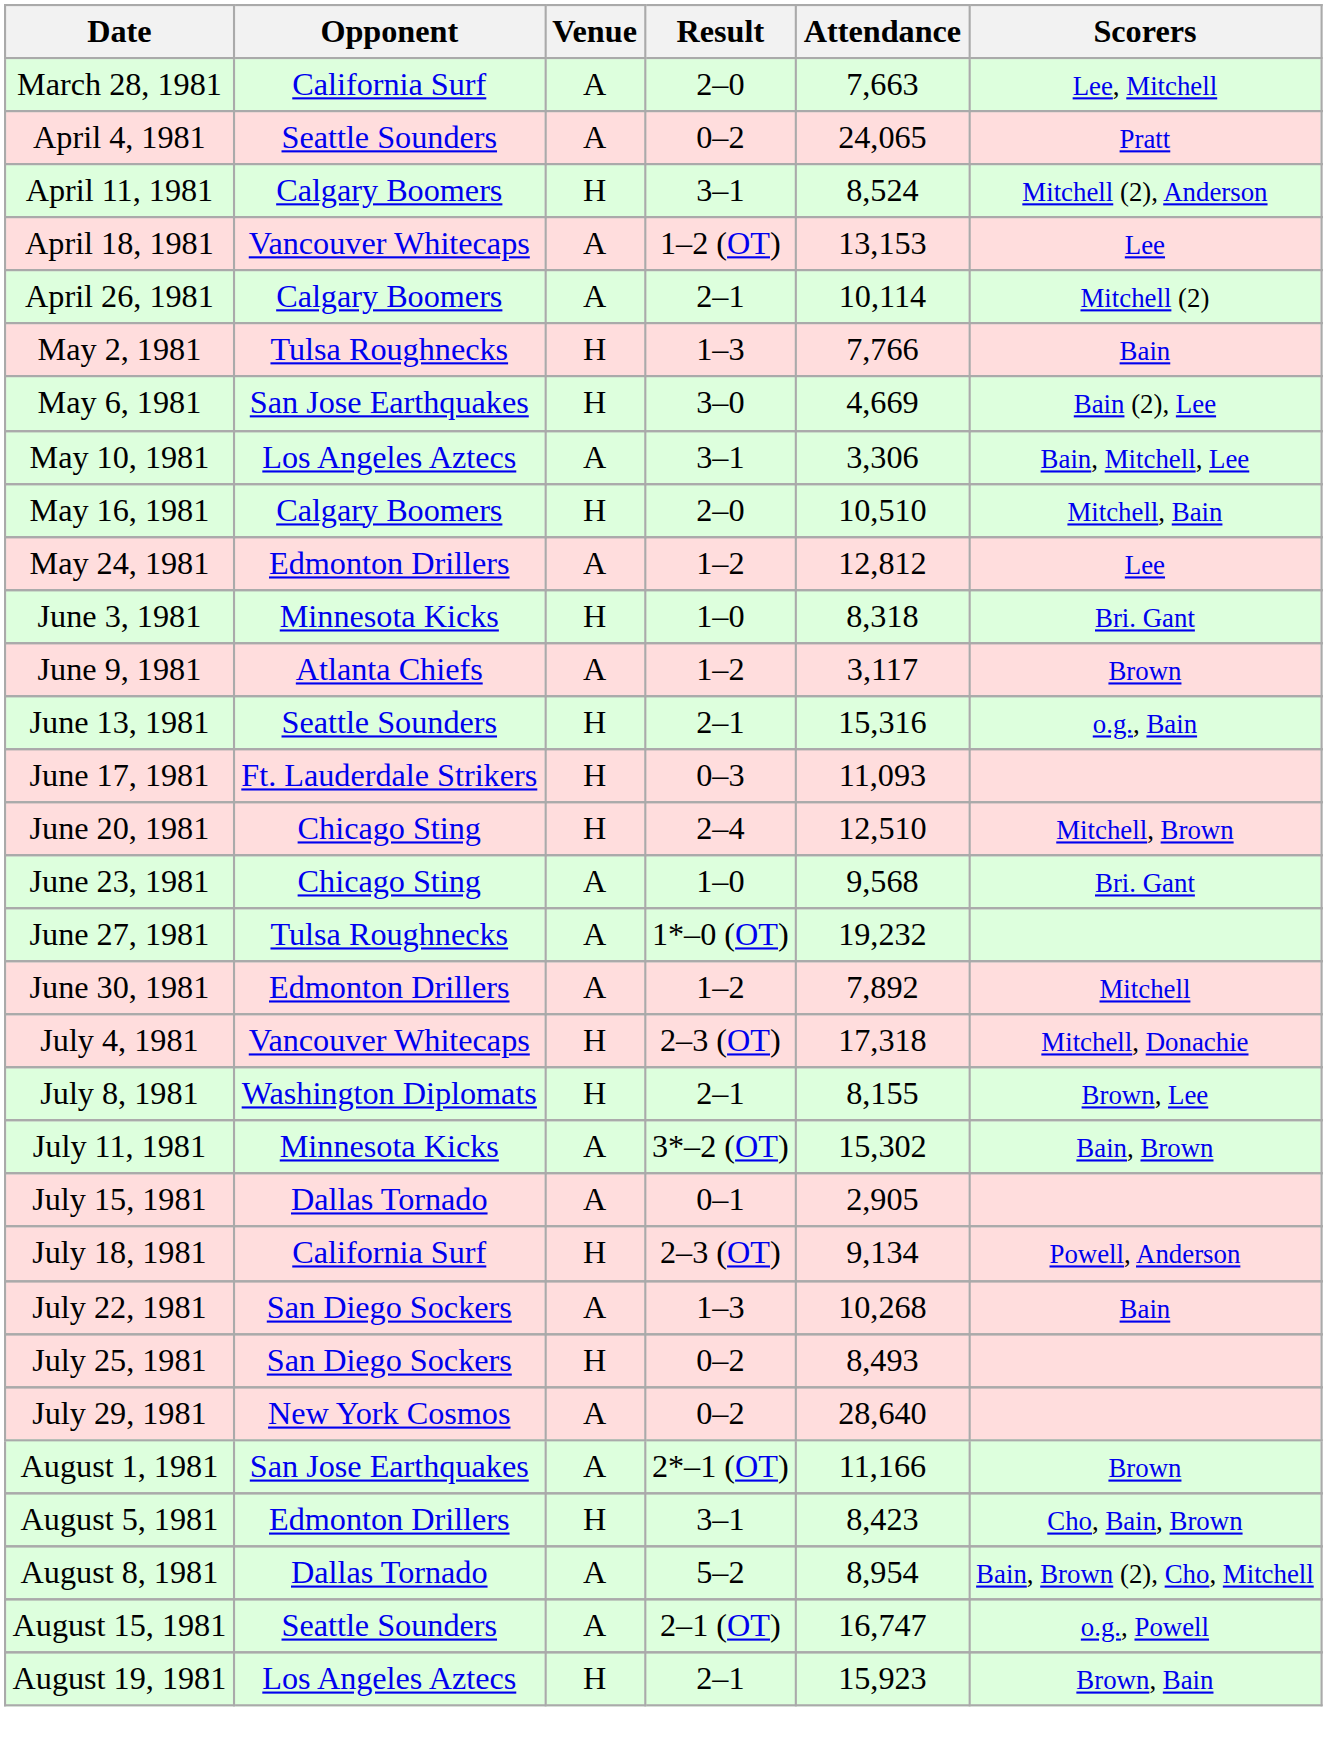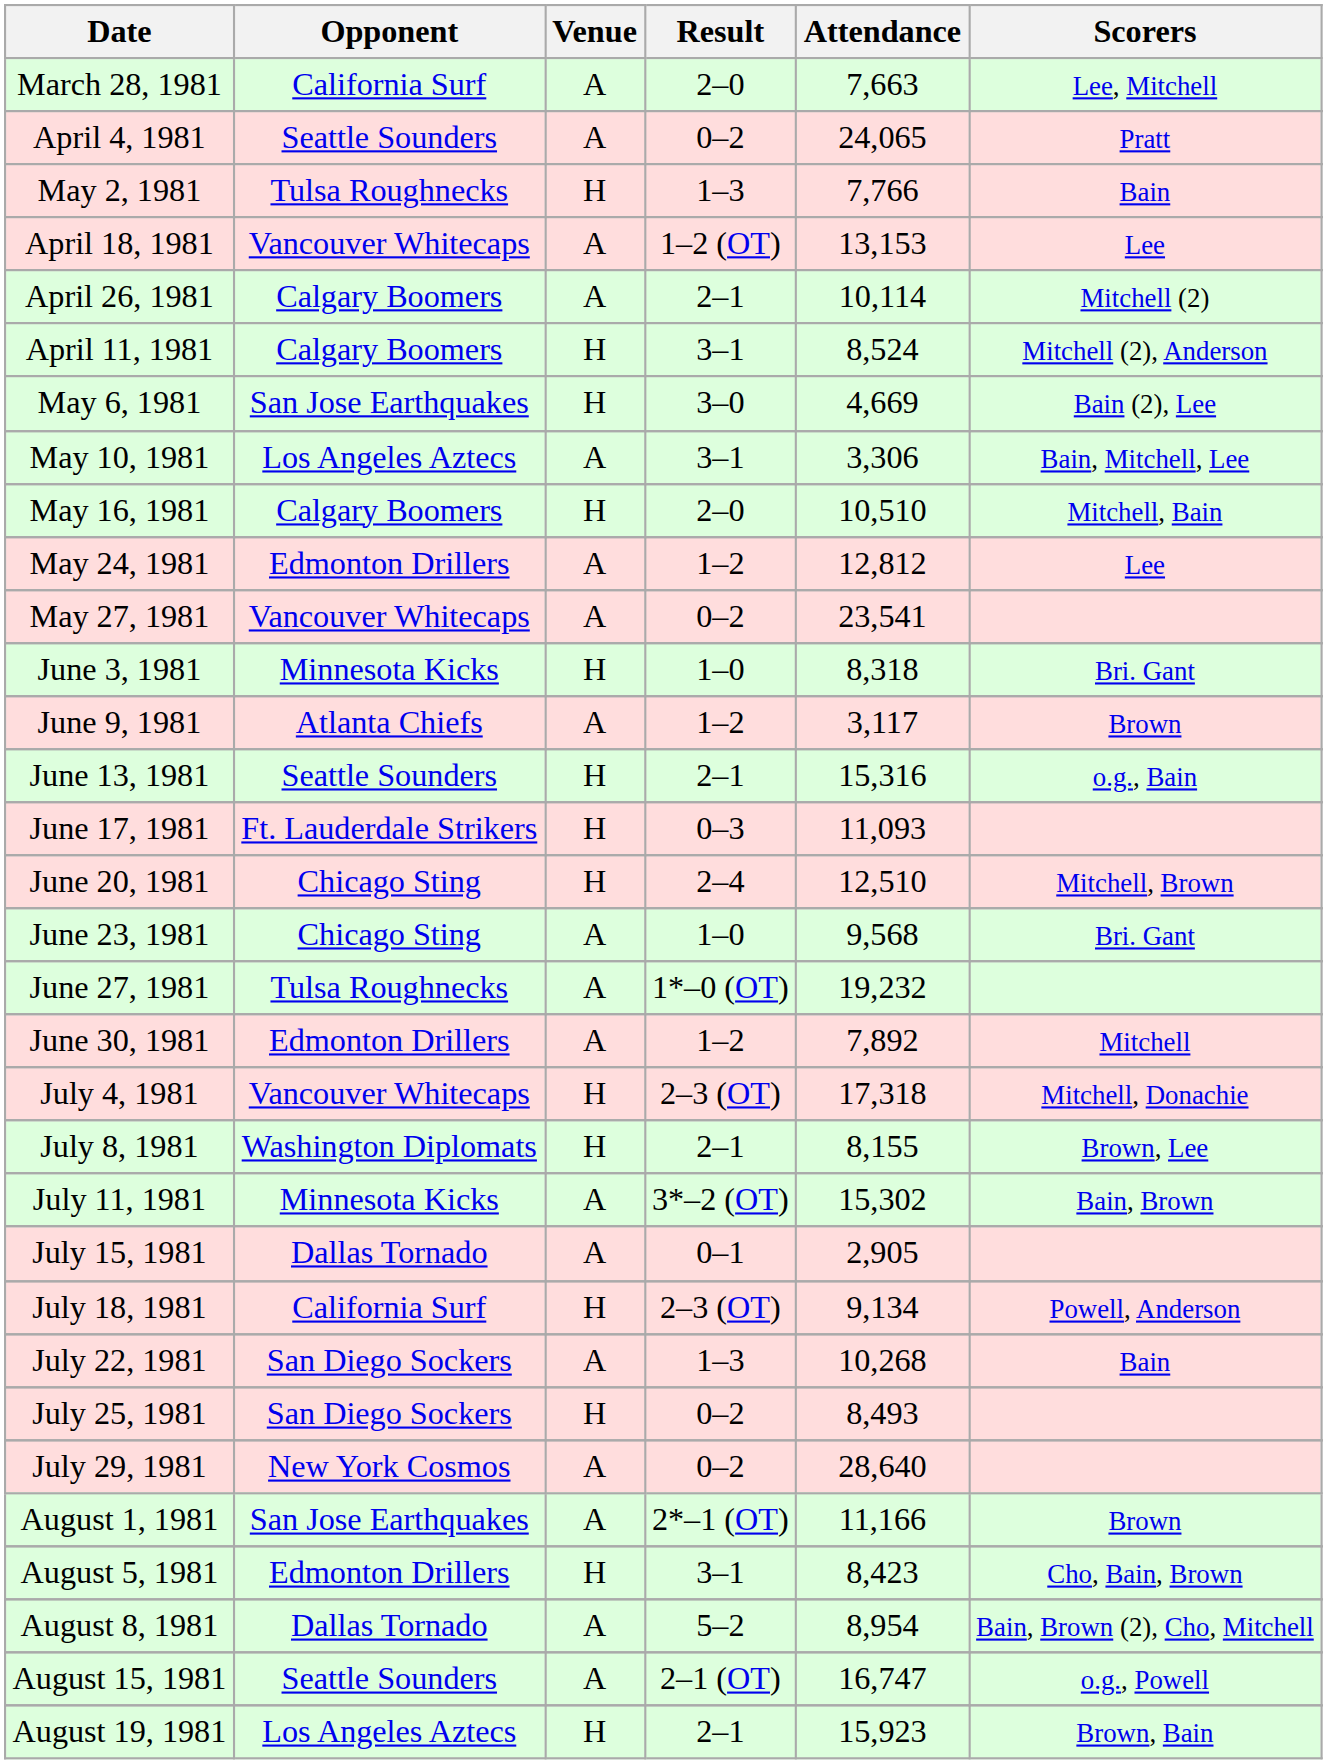rows swapped: April 11, 1981 <-> May 2, 1981
+ row: May 27, 1981 | Vancouver Whitecaps | A | 0–2 | 23,541
